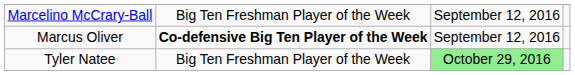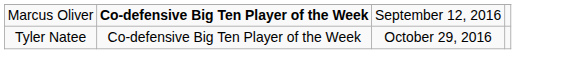- row: Marcelino McCrary-Ball | Big Ten Freshman Player of the Week | September 12, 2016
Tyler Natee | column 2: Big Ten Freshman Player of the Week -> Co-defensive Big Ten Player of the Week
Tyler Natee | column 3: lightgreen background -> no background
